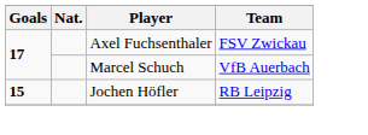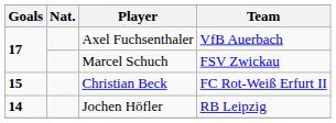Axel Fuchsenthaler | Team: FSV Zwickau -> VfB Auerbach
Marcel Schuch | Team: VfB Auerbach -> FSV Zwickau
+ row: 15 | Christian Beck | FC Rot-Weiß Erfurt II
Jochen Höfler | Goals: 15 -> 14
